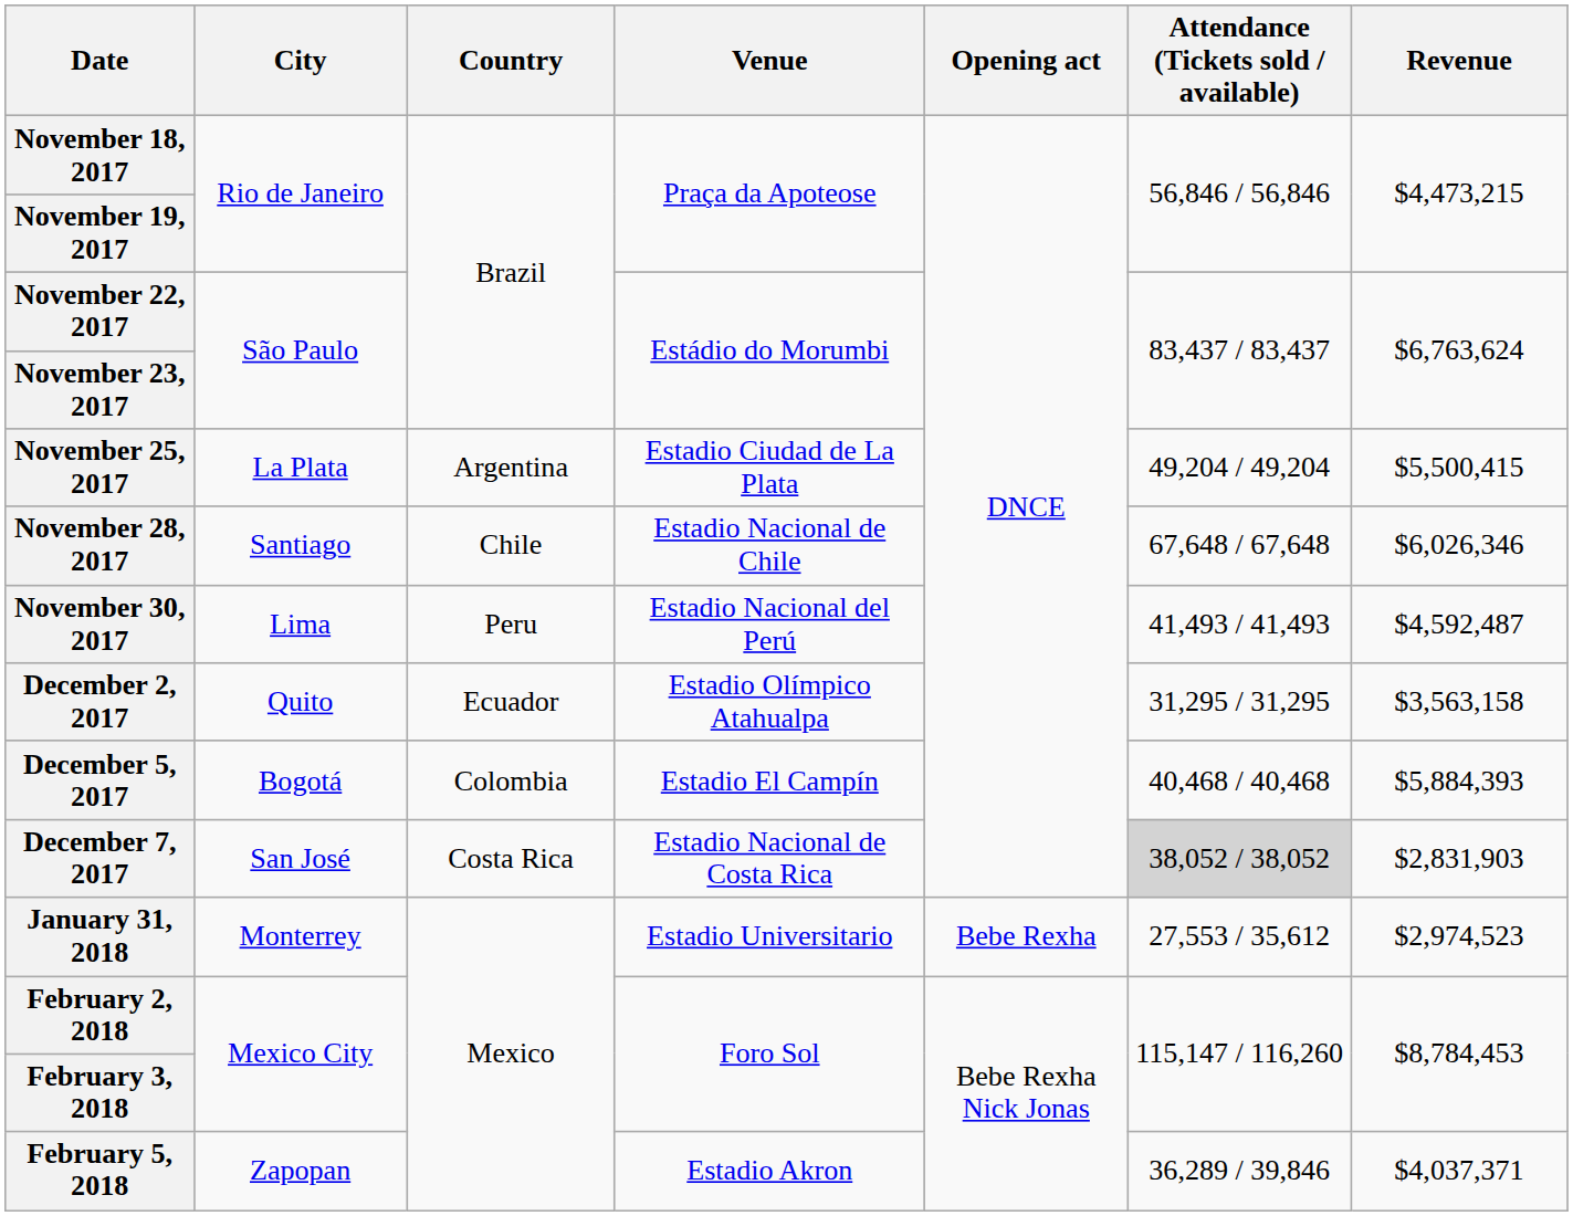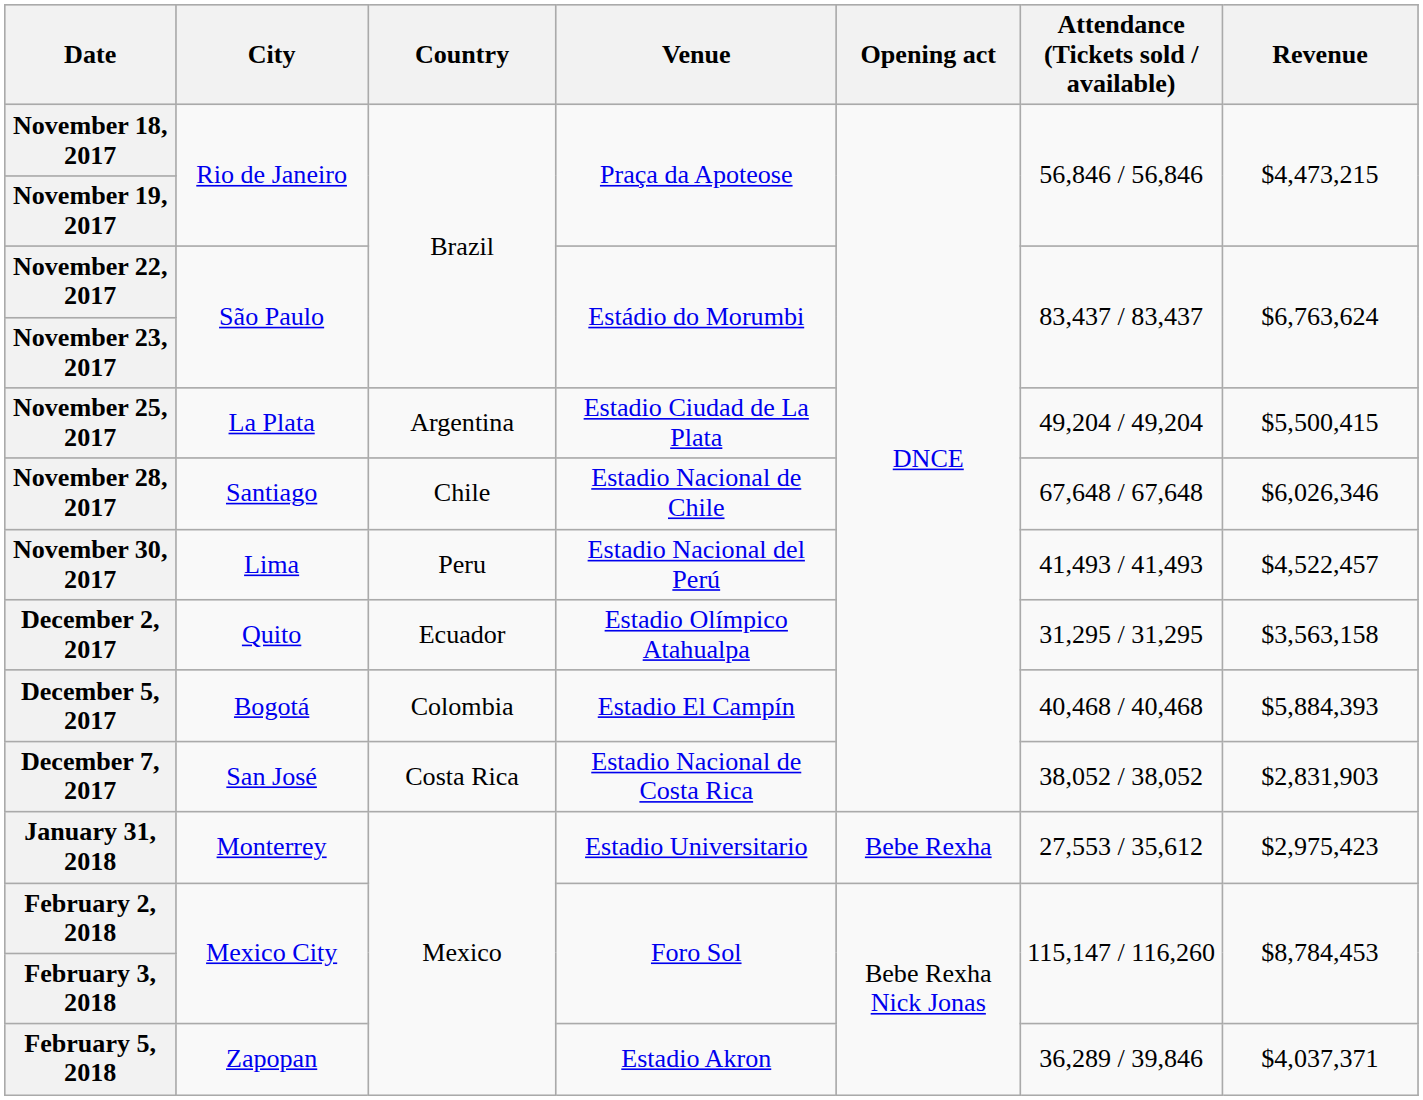November 30, 2017 | Revenue: $4,592,487 -> $4,522,457
December 7, 2017 | Attendance (Tickets sold / available): lightgrey background -> no background
January 31, 2018 | Revenue: $2,974,523 -> $2,975,423
